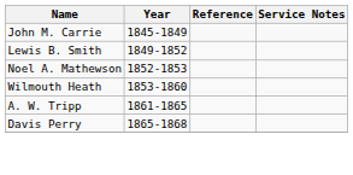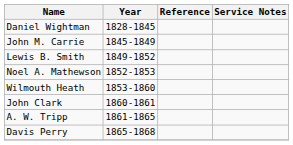+ row: Daniel Wightman | 1828-1845
+ row: John Clark | 1860-1861
